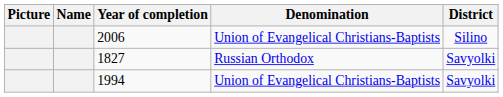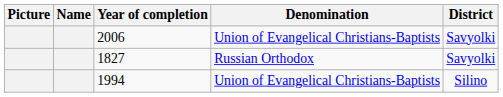2006 | District: Silino -> Savyolki
1994 | District: Savyolki -> Silino
